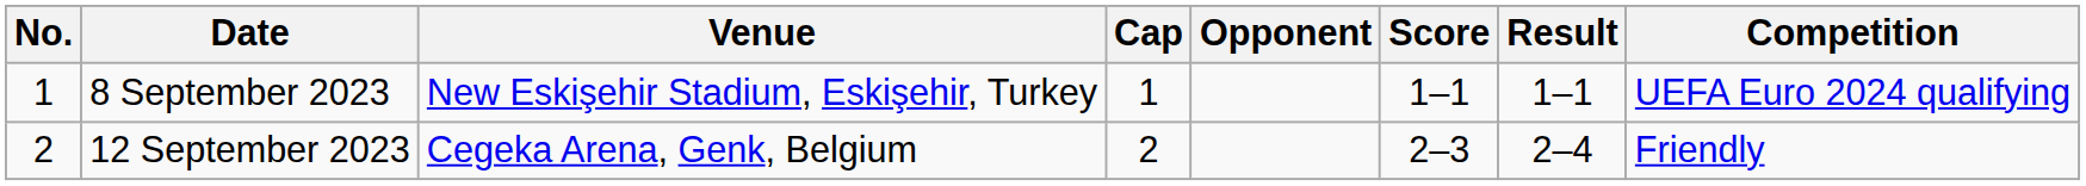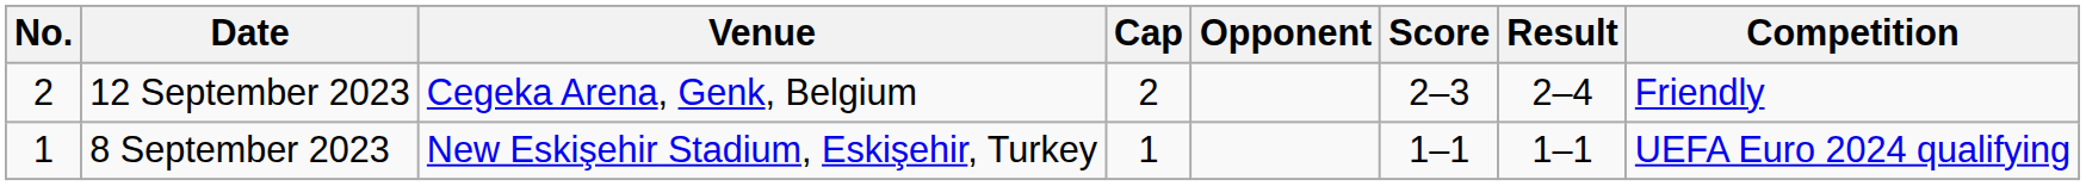rows swapped: 8 September 2023 <-> 12 September 2023
